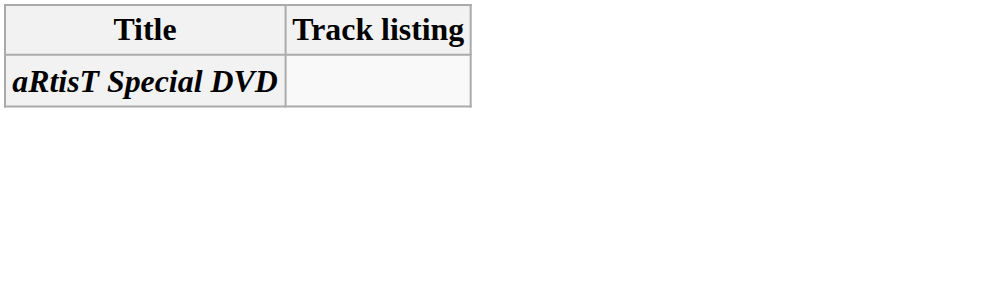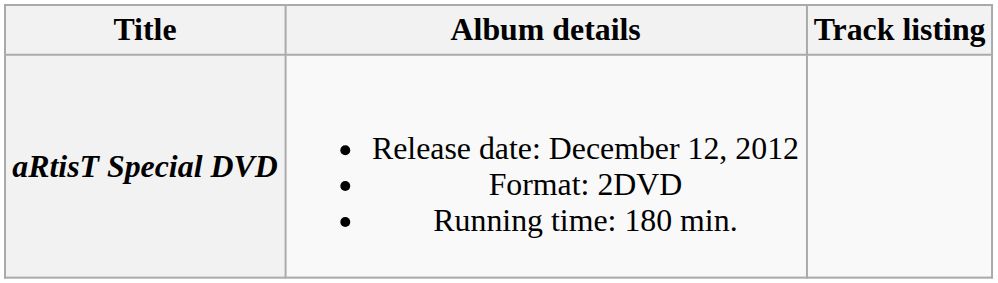+ column: Album details | Release date: December 12, 2012 Format: 2DVD Running time: 180 min.
